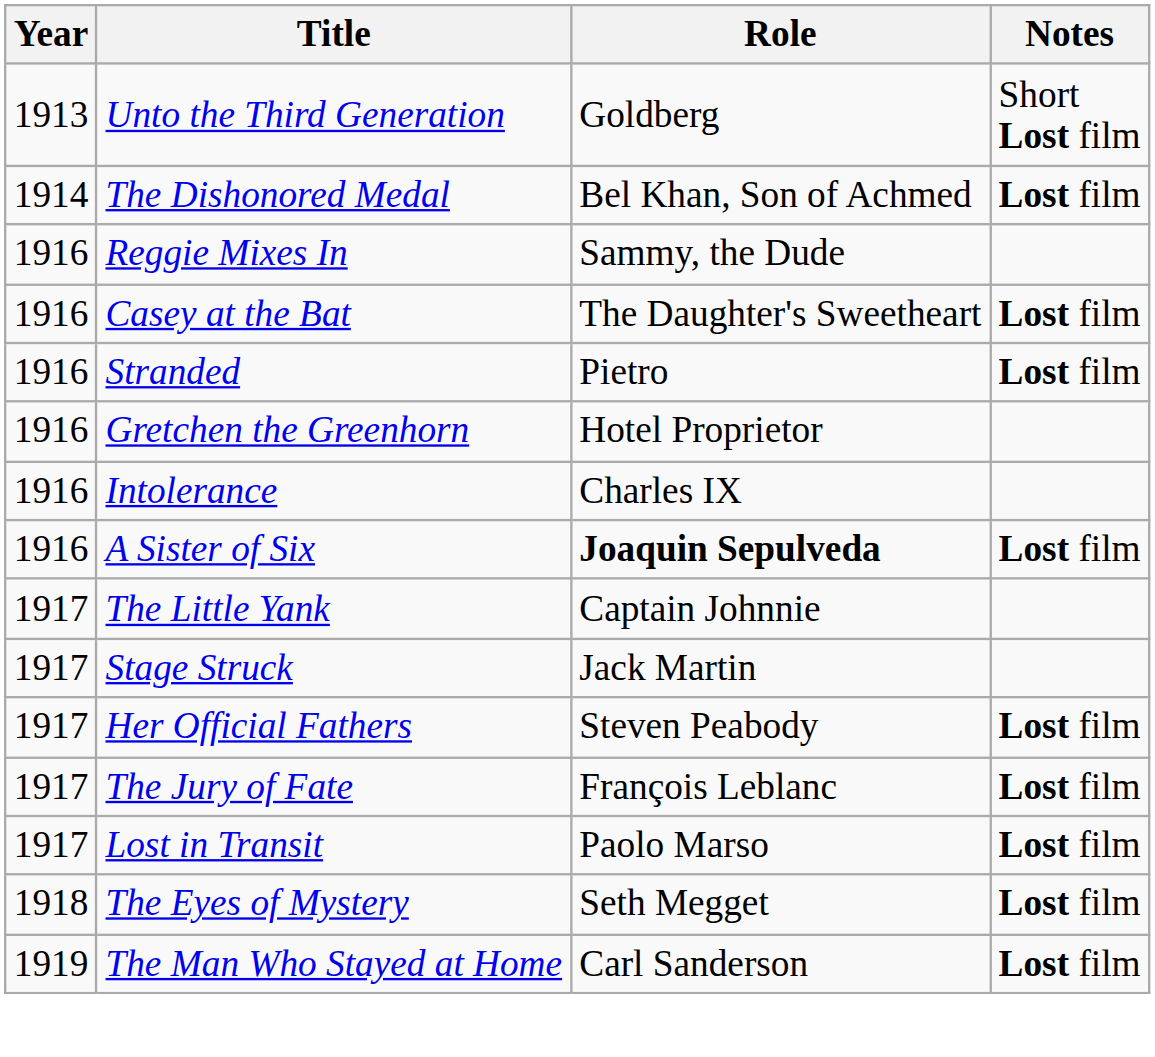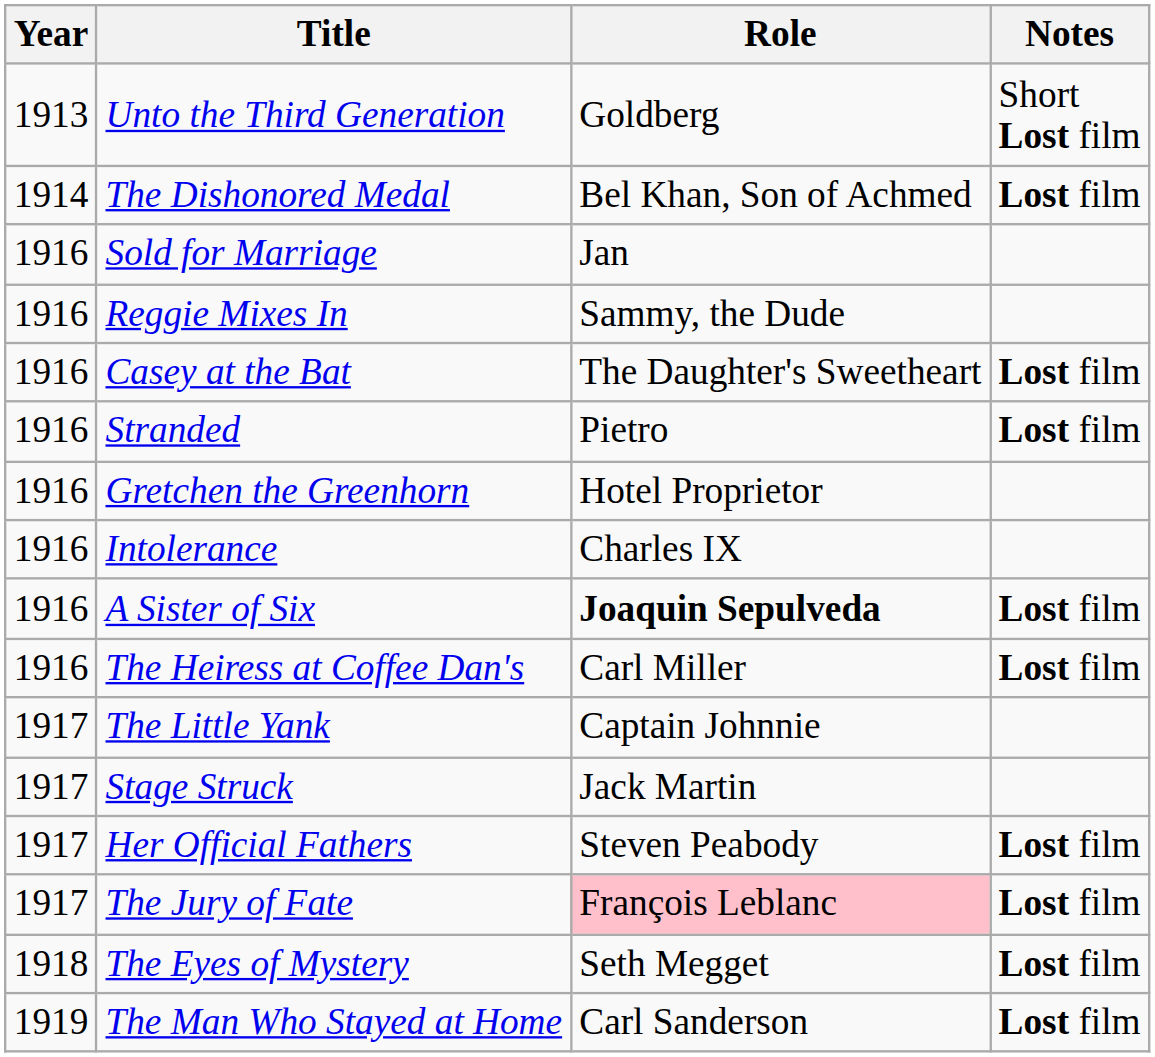+ row: 1916 | Sold for Marriage | Jan
+ row: 1916 | The Heiress at Coffee Dan's | Carl Miller | Lost film
The Jury of Fate | Role: no background -> pink background
- row: 1917 | Lost in Transit | Paolo Marso | Lost film
